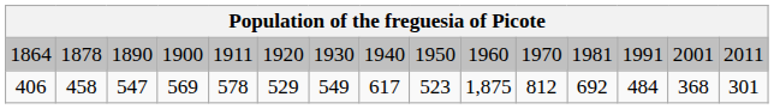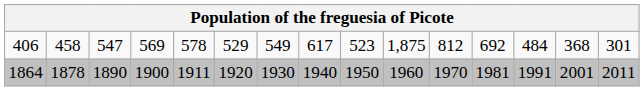rows swapped: 1864 <-> 406
